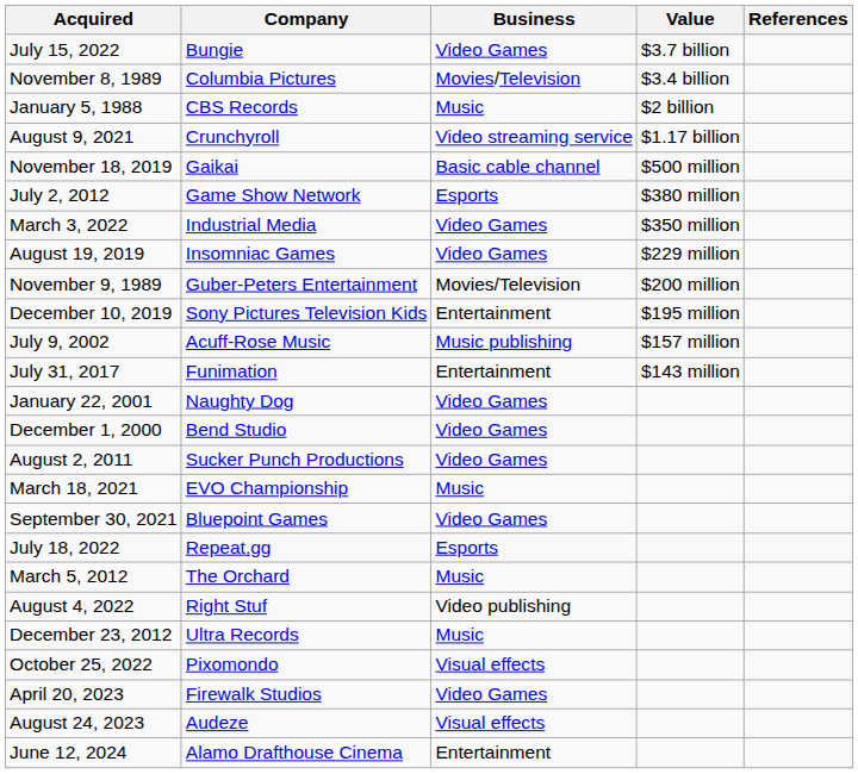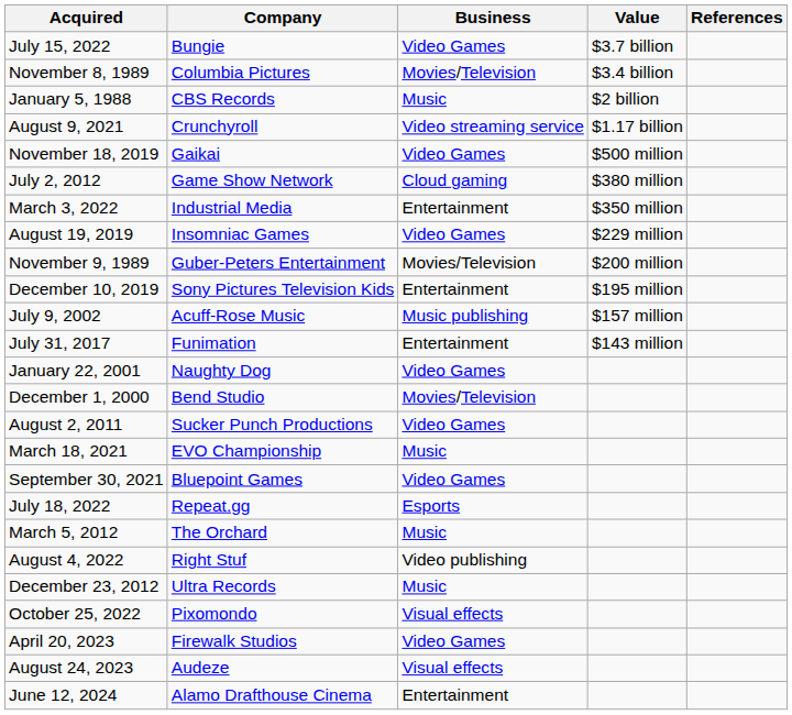November 18, 2019 | Business: Basic cable channel -> Video Games
July 2, 2012 | Business: Esports -> Cloud gaming
March 3, 2022 | Business: Video Games -> Entertainment
December 1, 2000 | Business: Video Games -> Movies/Television
